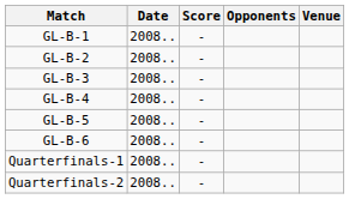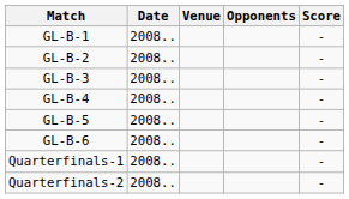columns swapped: Venue <-> Score
